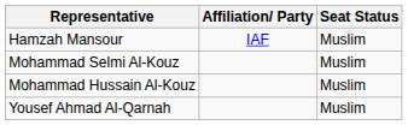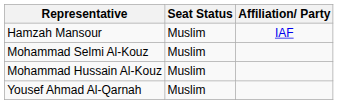columns swapped: Affiliation/ Party <-> Seat Status
